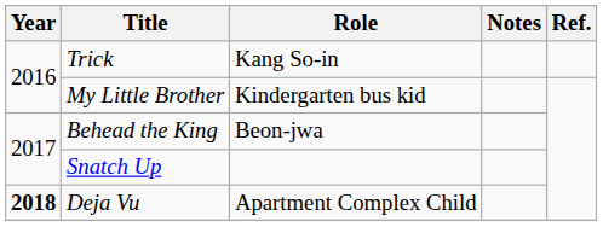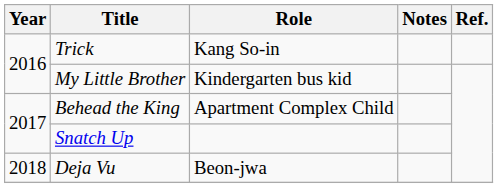Behead the King | Role: Beon-jwa -> Apartment Complex Child
Deja Vu | Year: bold -> normal
Deja Vu | Role: Apartment Complex Child -> Beon-jwa
